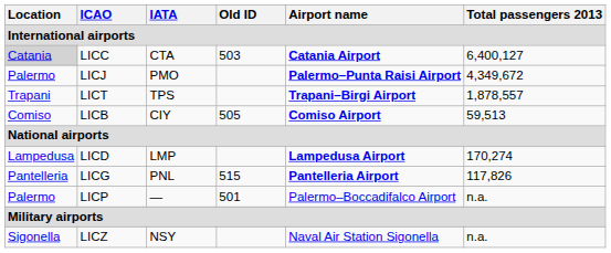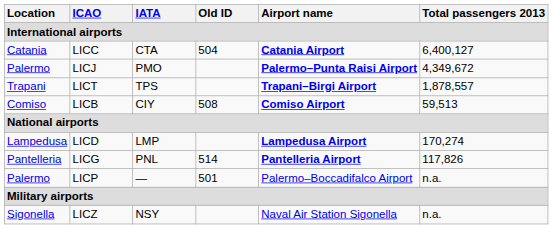LICC | Location: lightgrey background -> no background
LICC | Old ID: 503 -> 504
LICB | Old ID: 505 -> 508
LICG | Old ID: 515 -> 514
